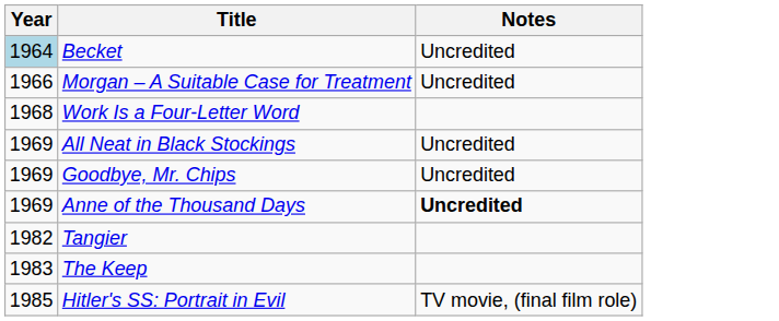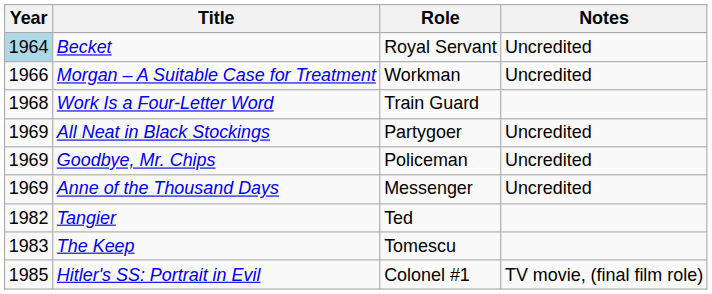+ column: Role | Royal Servant | Workman | Train Guard | Partygoer | Policeman | Messenger | Ted | Tomescu | Colonel #1
Anne of the Thousand Days | Notes: bold -> normal
